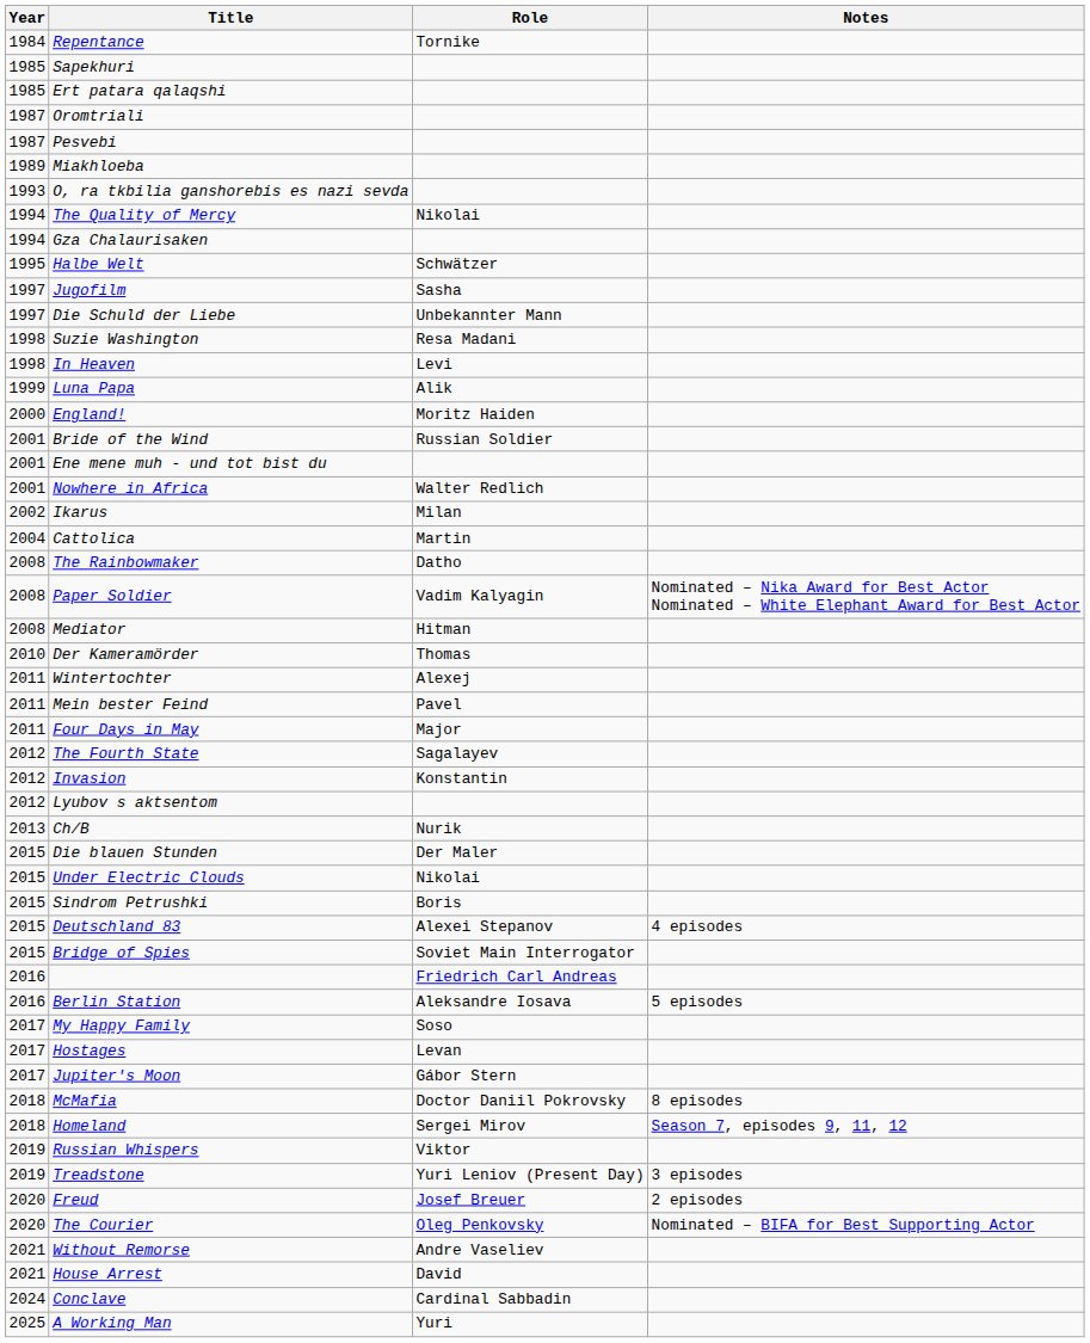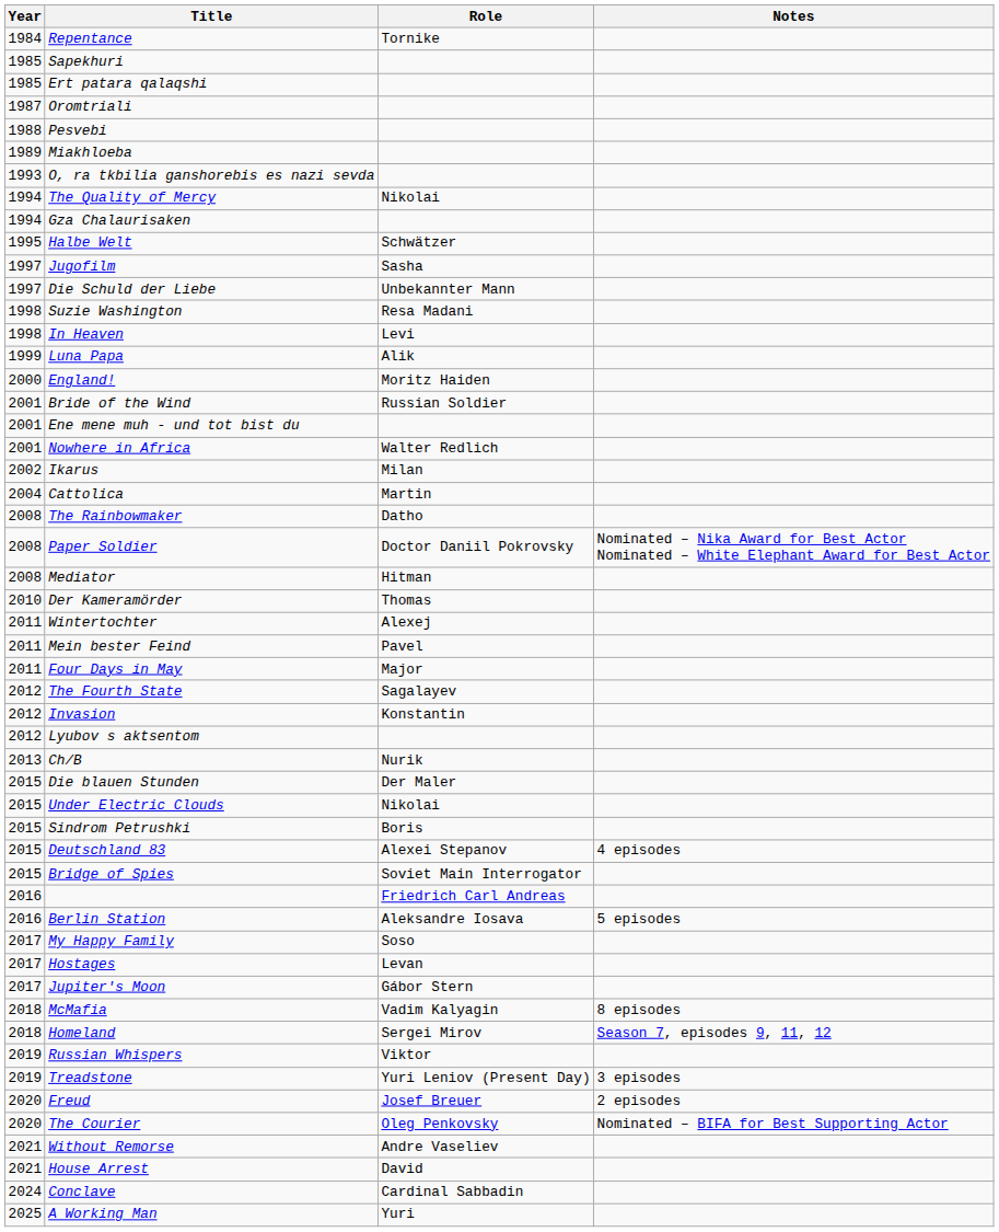Pesvebi | Year: 1987 -> 1988
Paper Soldier | Role: Vadim Kalyagin -> Doctor Daniil Pokrovsky
McMafia | Role: Doctor Daniil Pokrovsky -> Vadim Kalyagin
